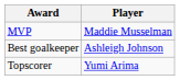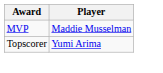- row: Best goalkeeper | Ashleigh Johnson
